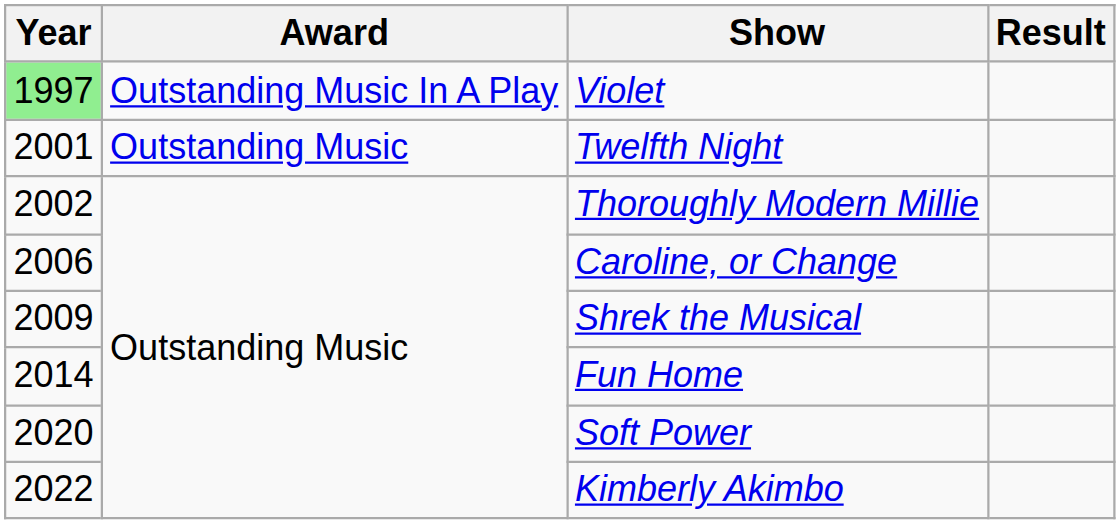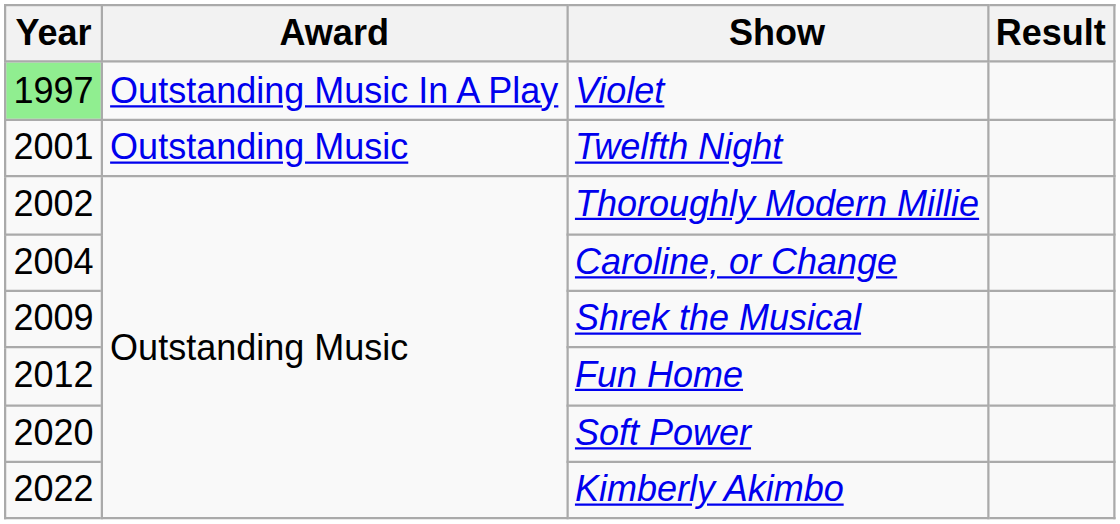Caroline, or Change | Year: 2006 -> 2004
Fun Home | Year: 2014 -> 2012
